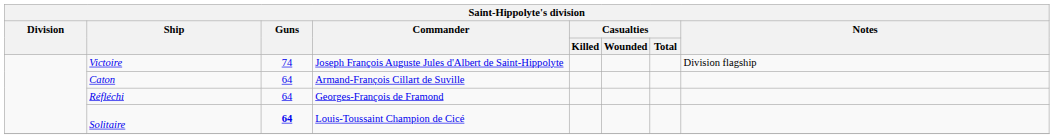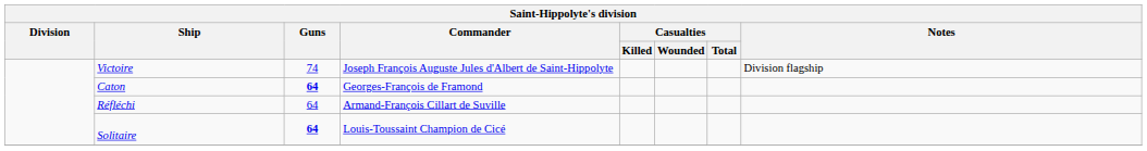Caton | Guns: normal -> bold
Caton | Commander: Armand-François Cillart de Suville -> Georges-François de Framond
Réfléchi | Commander: Georges-François de Framond -> Armand-François Cillart de Suville
